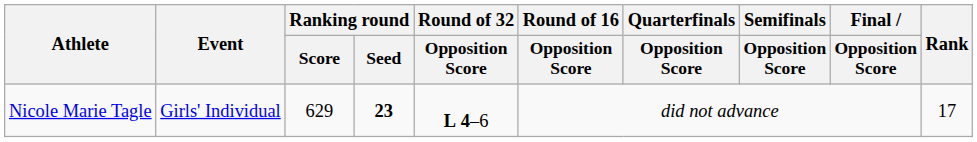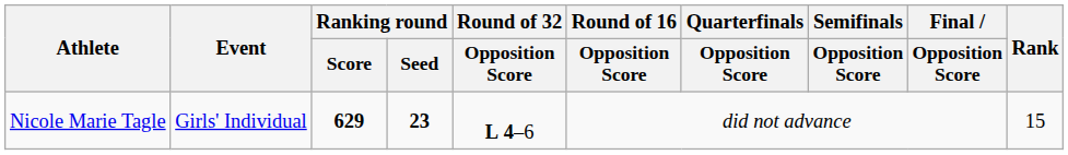Nicole Marie Tagle | Ranking round / Score: normal -> bold
Nicole Marie Tagle | Rank: 17 -> 15
